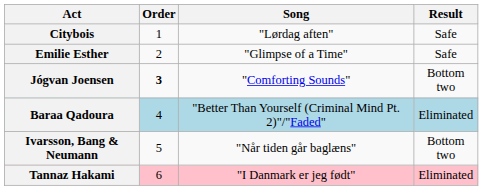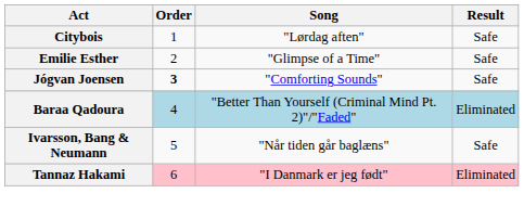Jógvan Joensen | Result: Bottom two -> Safe
Ivarsson, Bang & Neumann | Result: Bottom two -> Safe
